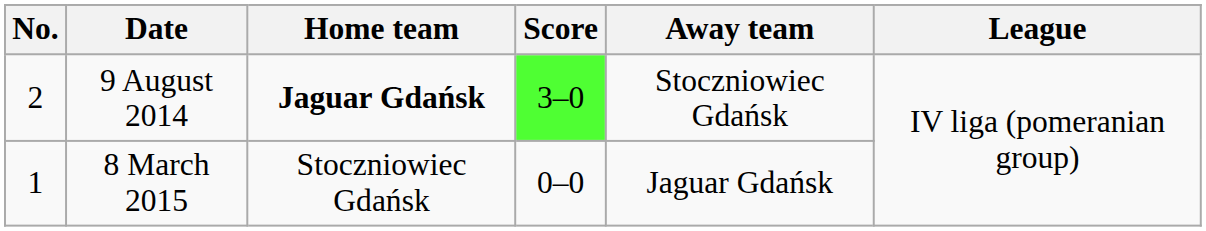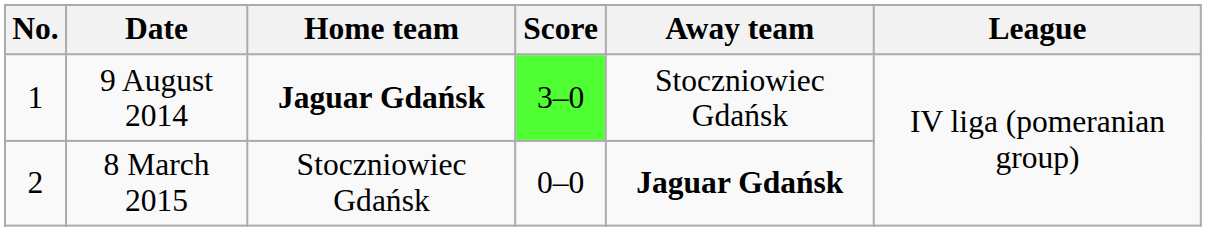9 August 2014 | No.: 2 -> 1
8 March 2015 | No.: 1 -> 2
8 March 2015 | Away team: normal -> bold
